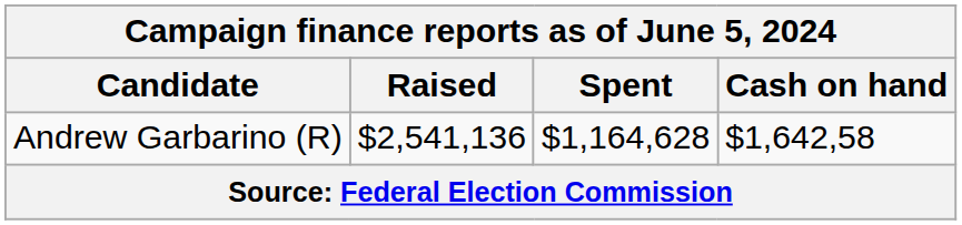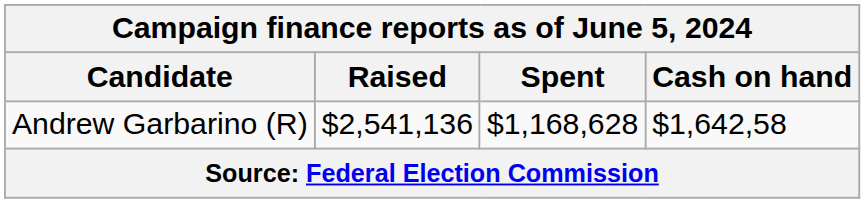Andrew Garbarino (R) | Spent: $1,164,628 -> $1,168,628
